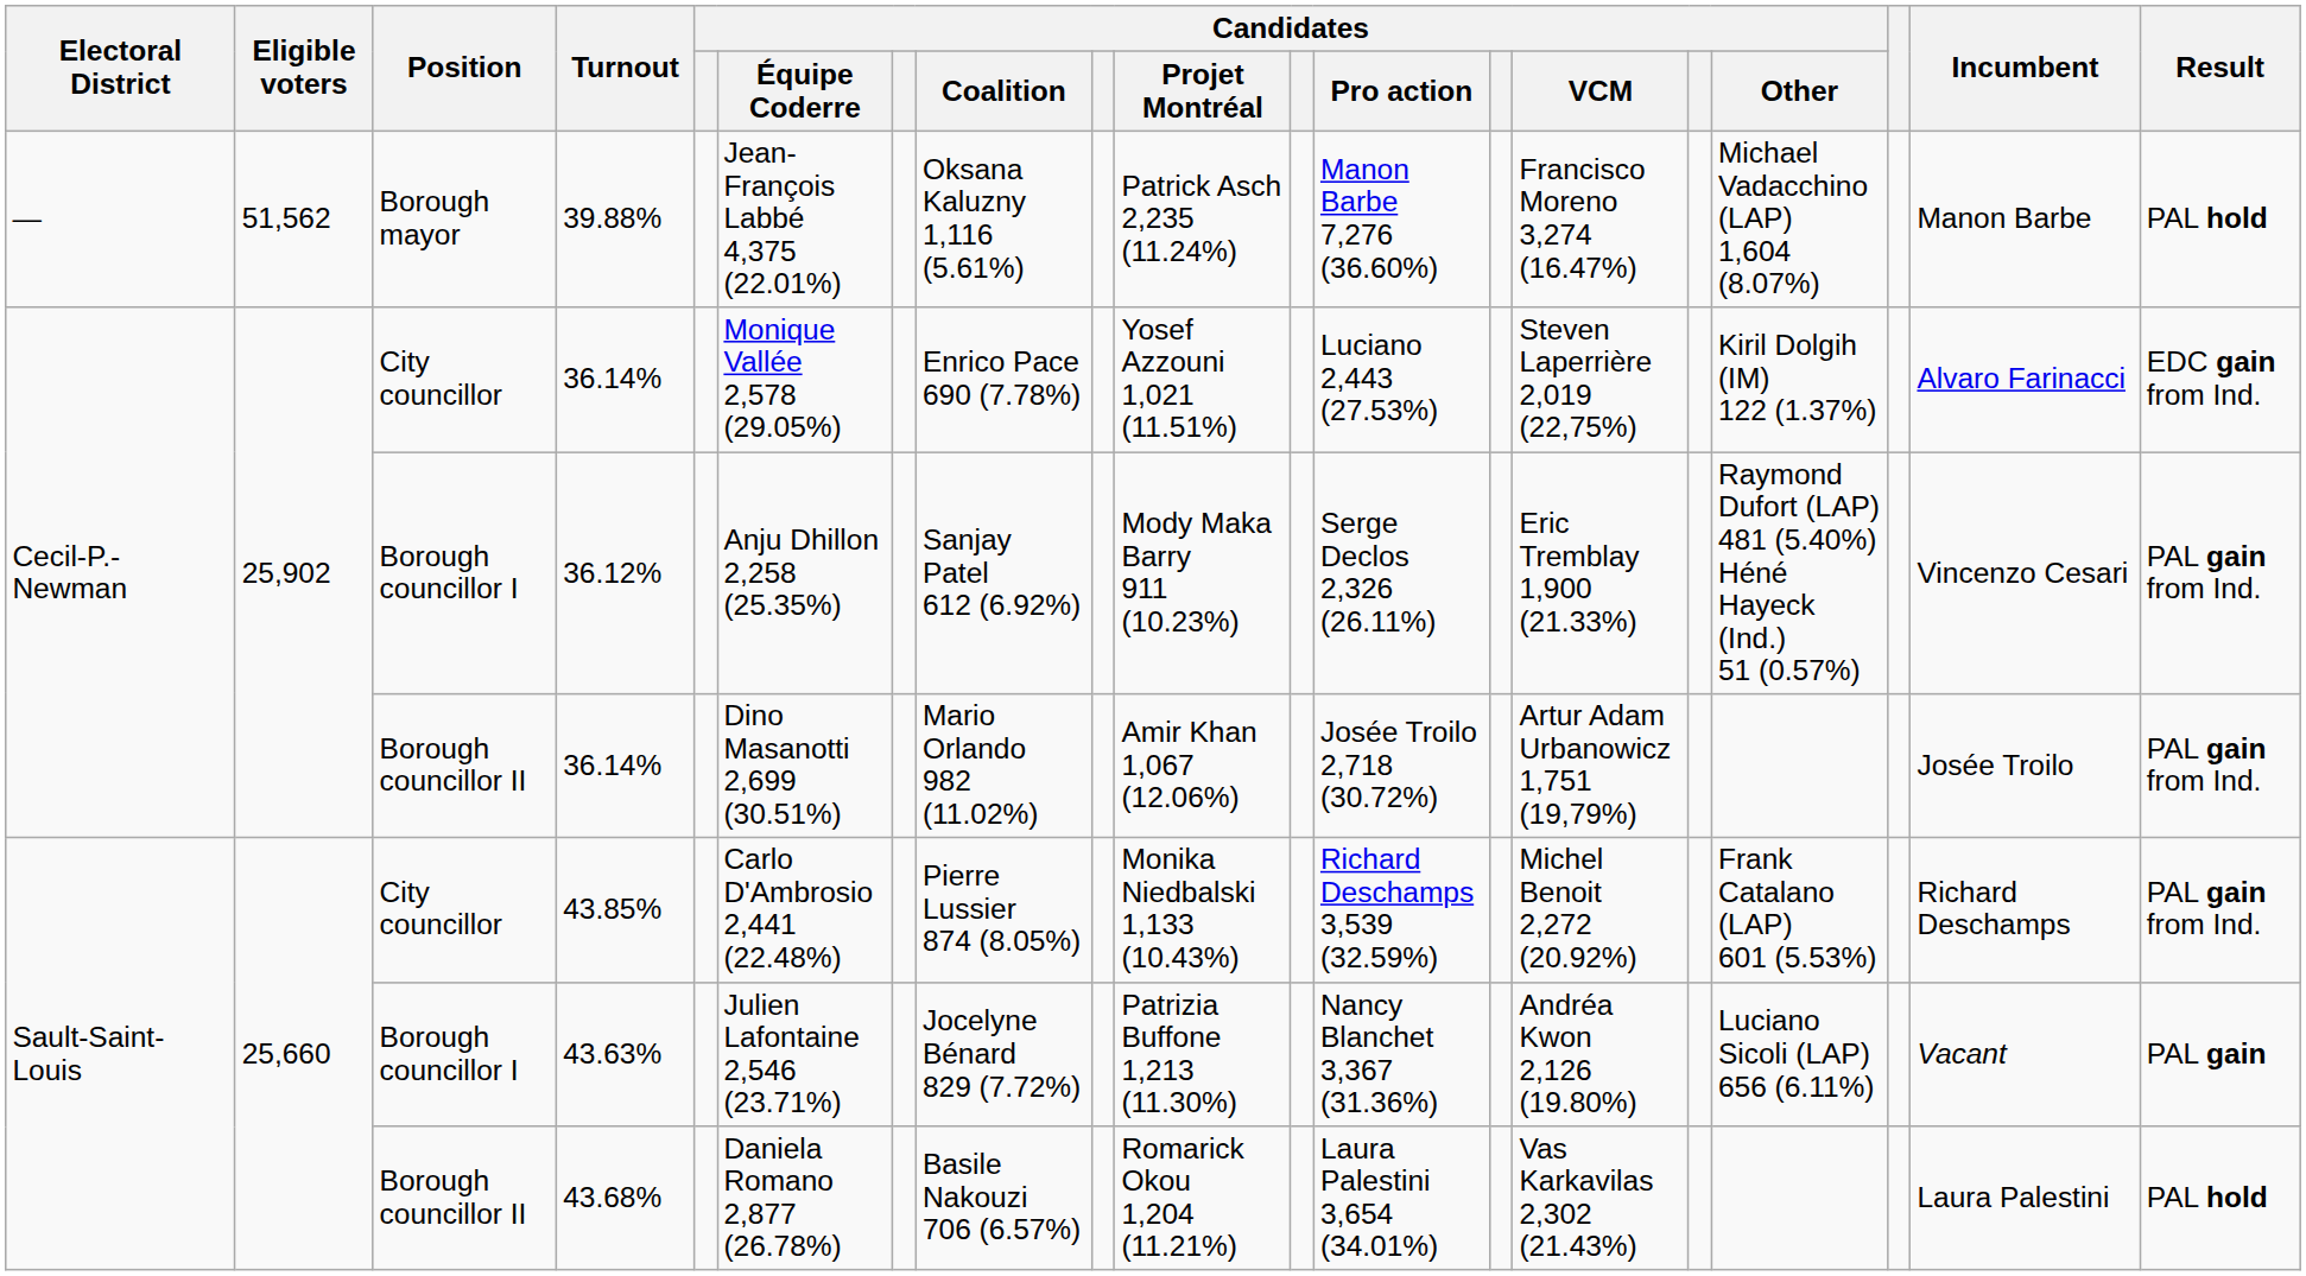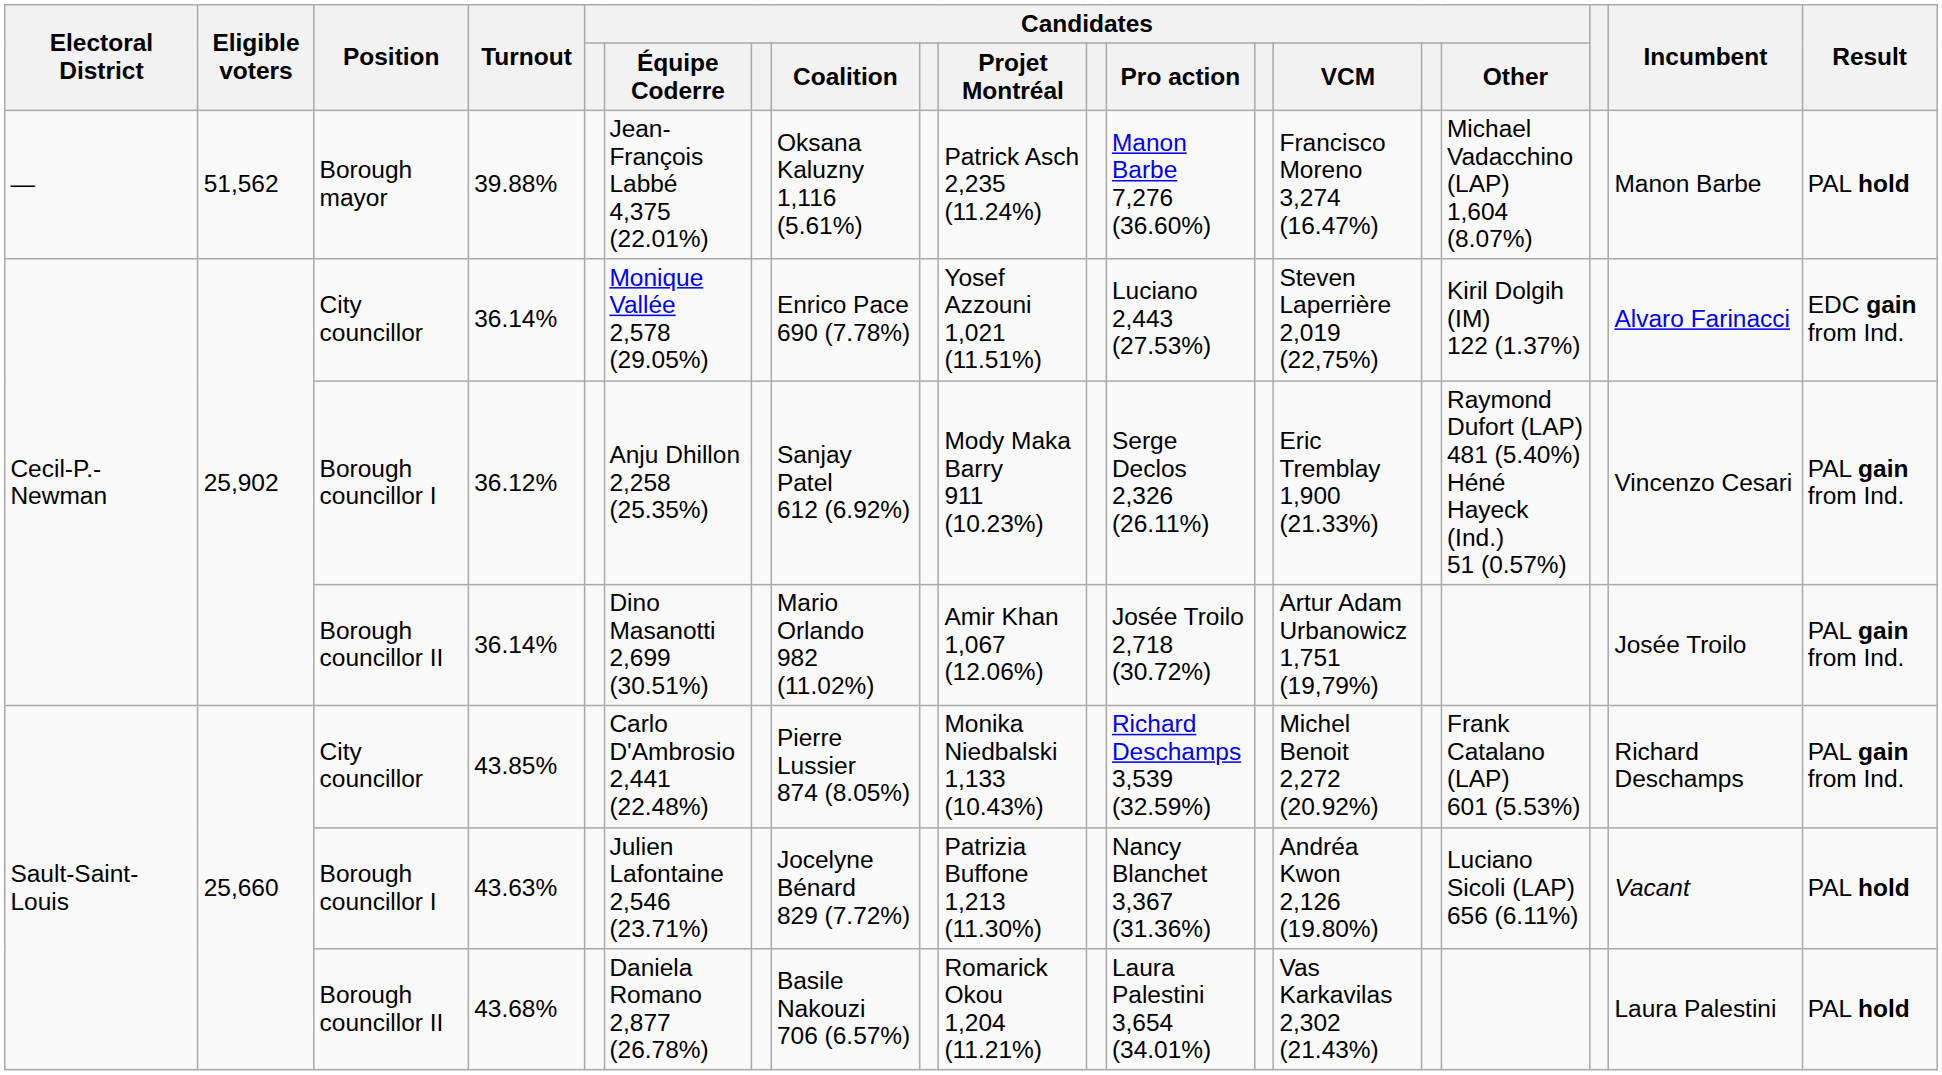43.63% | Result: PAL gain -> PAL hold
